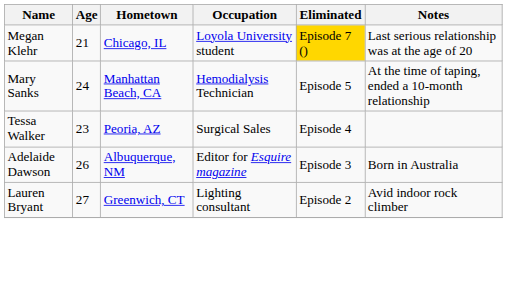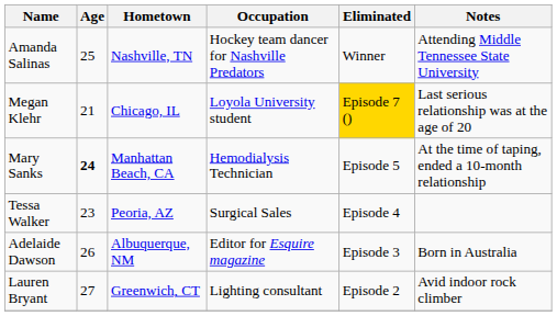+ row: Amanda Salinas | 25 | Nashville, TN | Hockey team dancer for Nashville Predators | Winner | Attending Middle Tennessee State University
Mary Sanks | Age: normal -> bold
